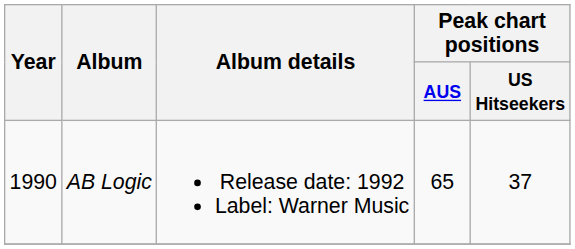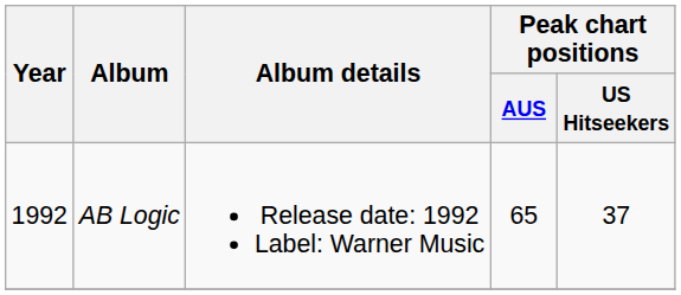AB Logic | Year: 1990 -> 1992
